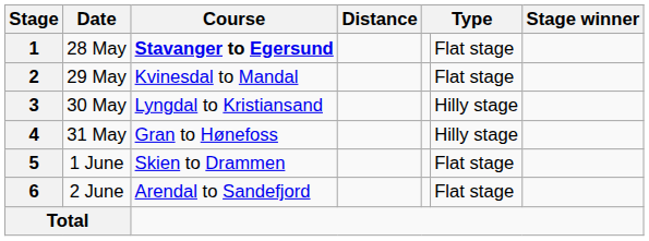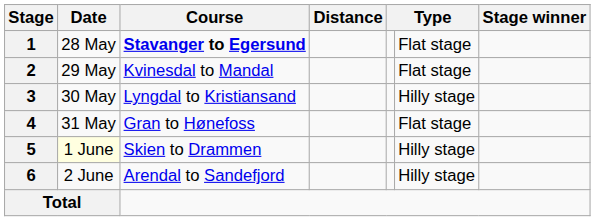4 | column 6: Hilly stage -> Flat stage
5 | Date: no background -> lightyellow background
5 | column 6: Flat stage -> Hilly stage
6 | column 6: Flat stage -> Hilly stage
